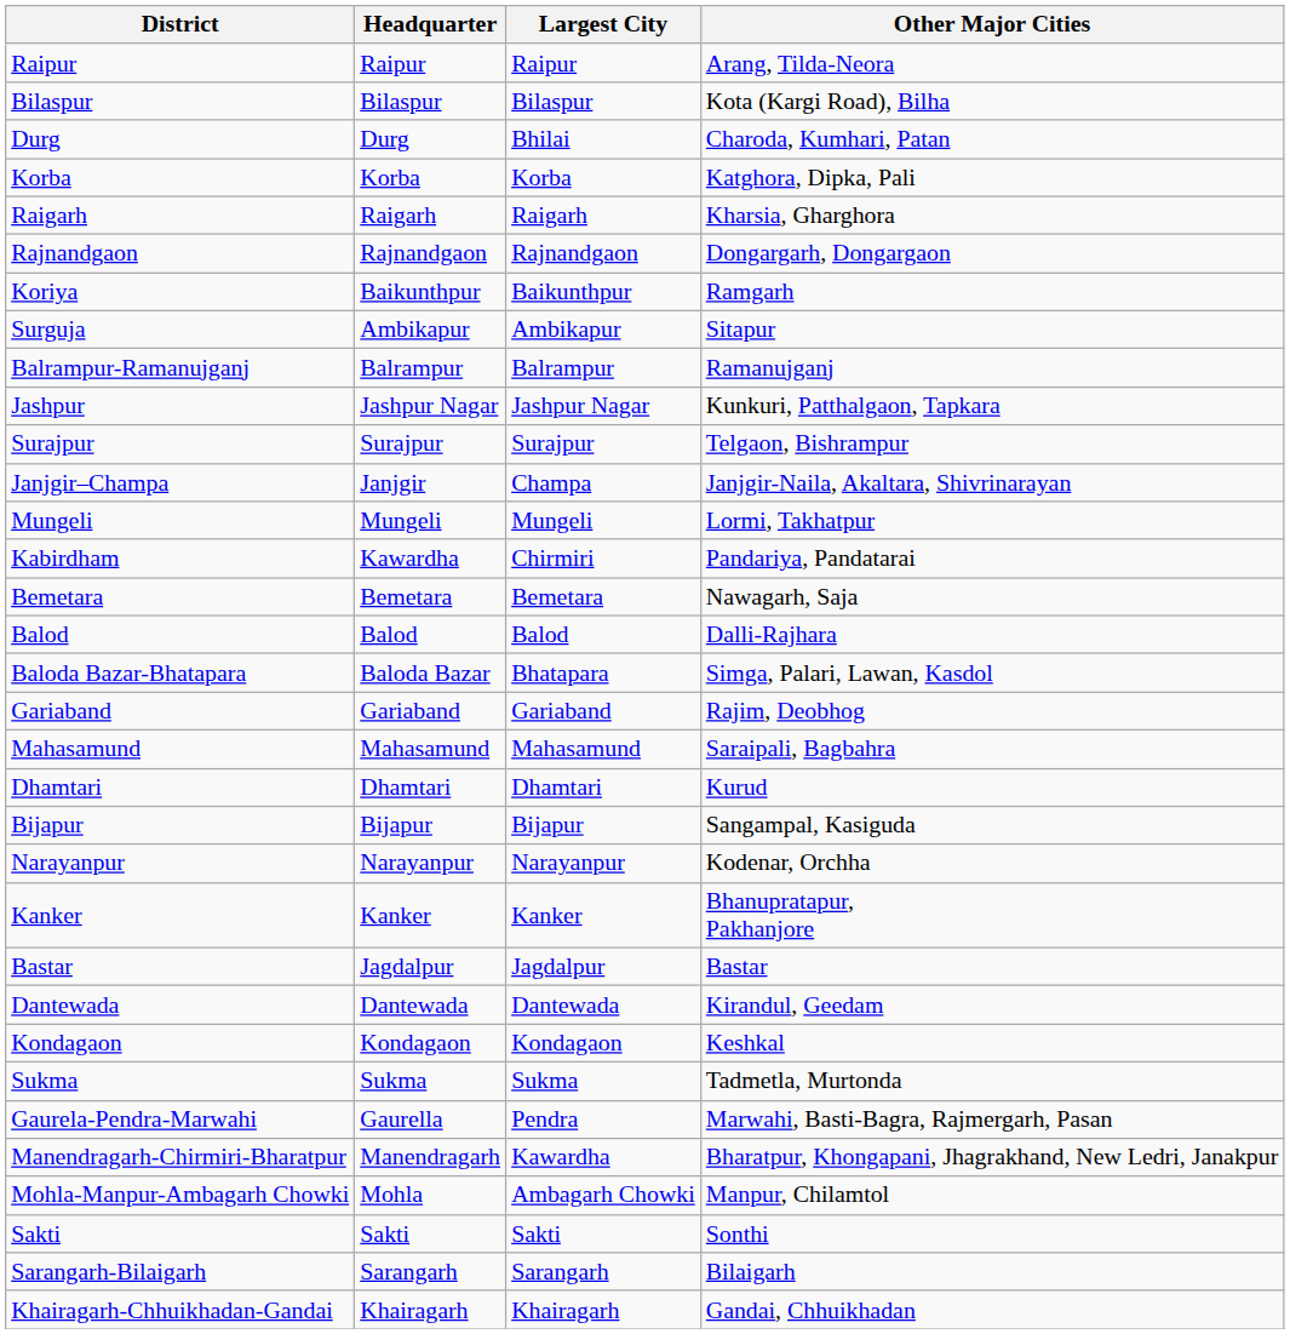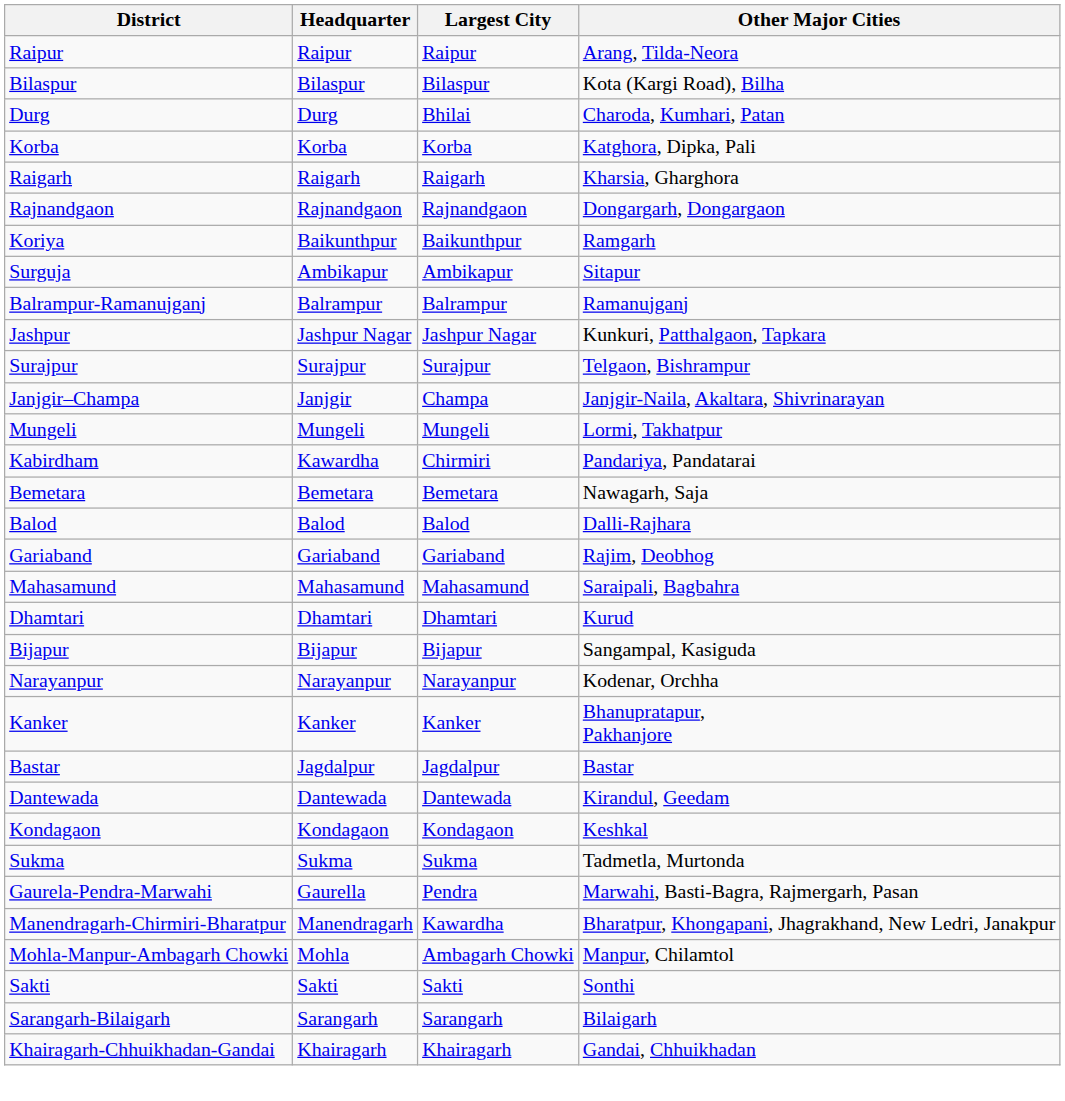- row: Baloda Bazar-Bhatapara | Baloda Bazar | Bhatapara | Simga, Palari, Lawan, Kasdol
